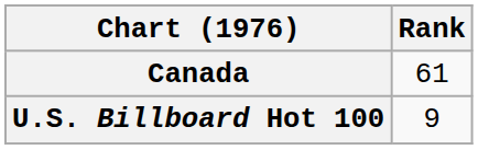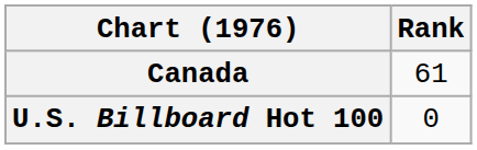U.S. Billboard Hot 100 | Rank: 9 -> 0
